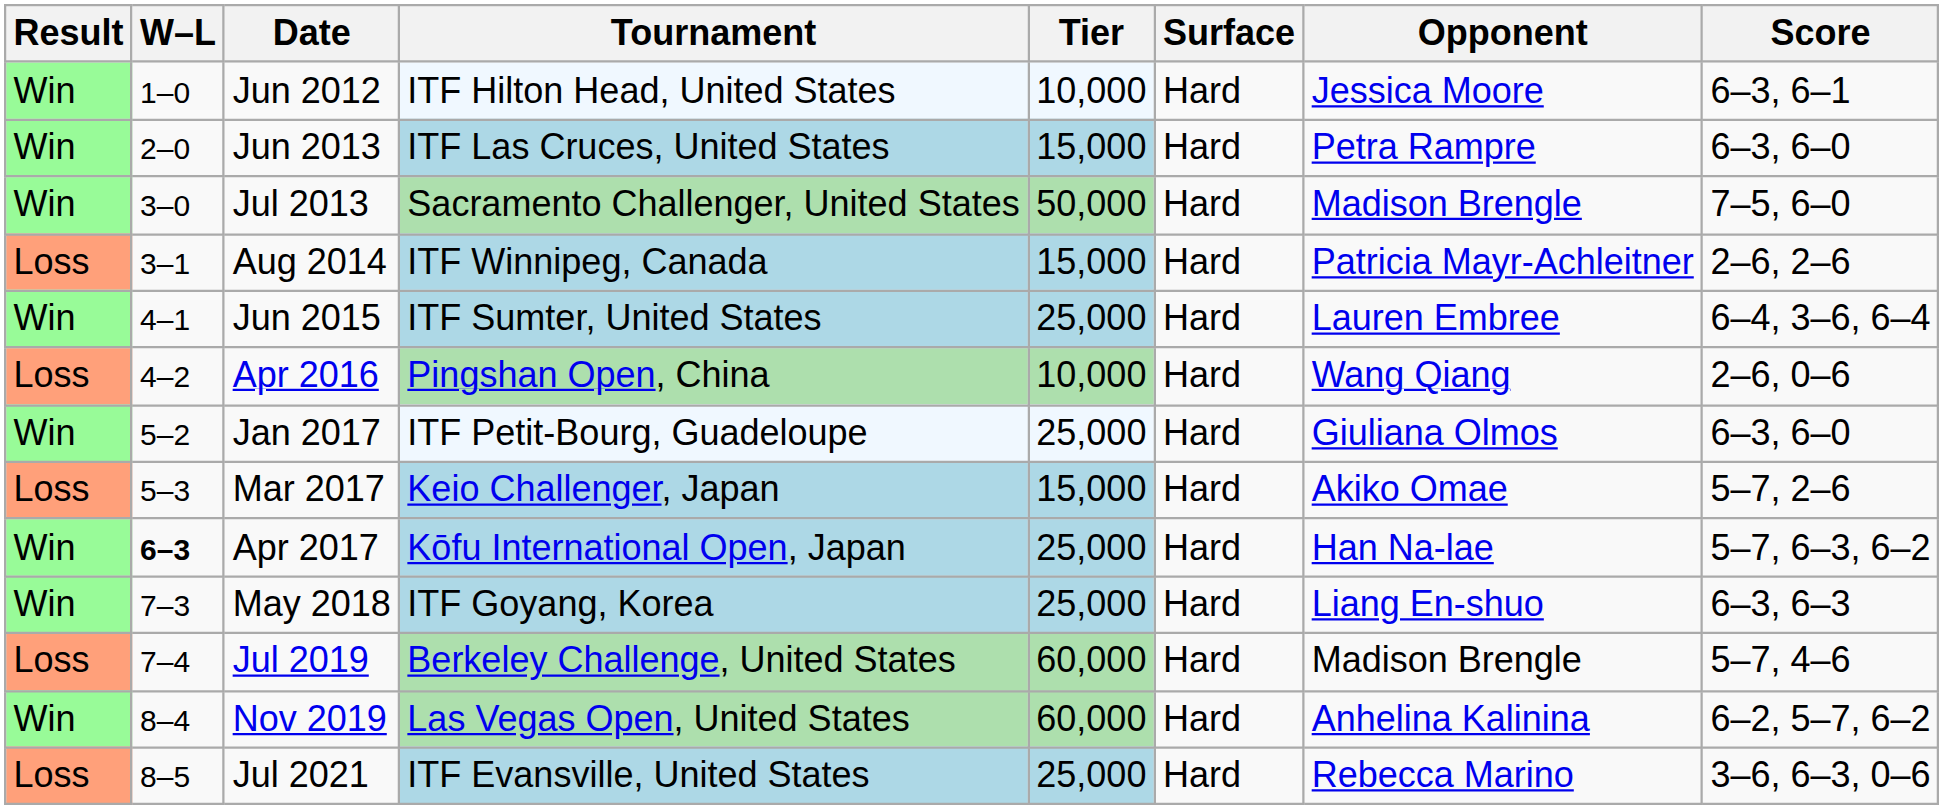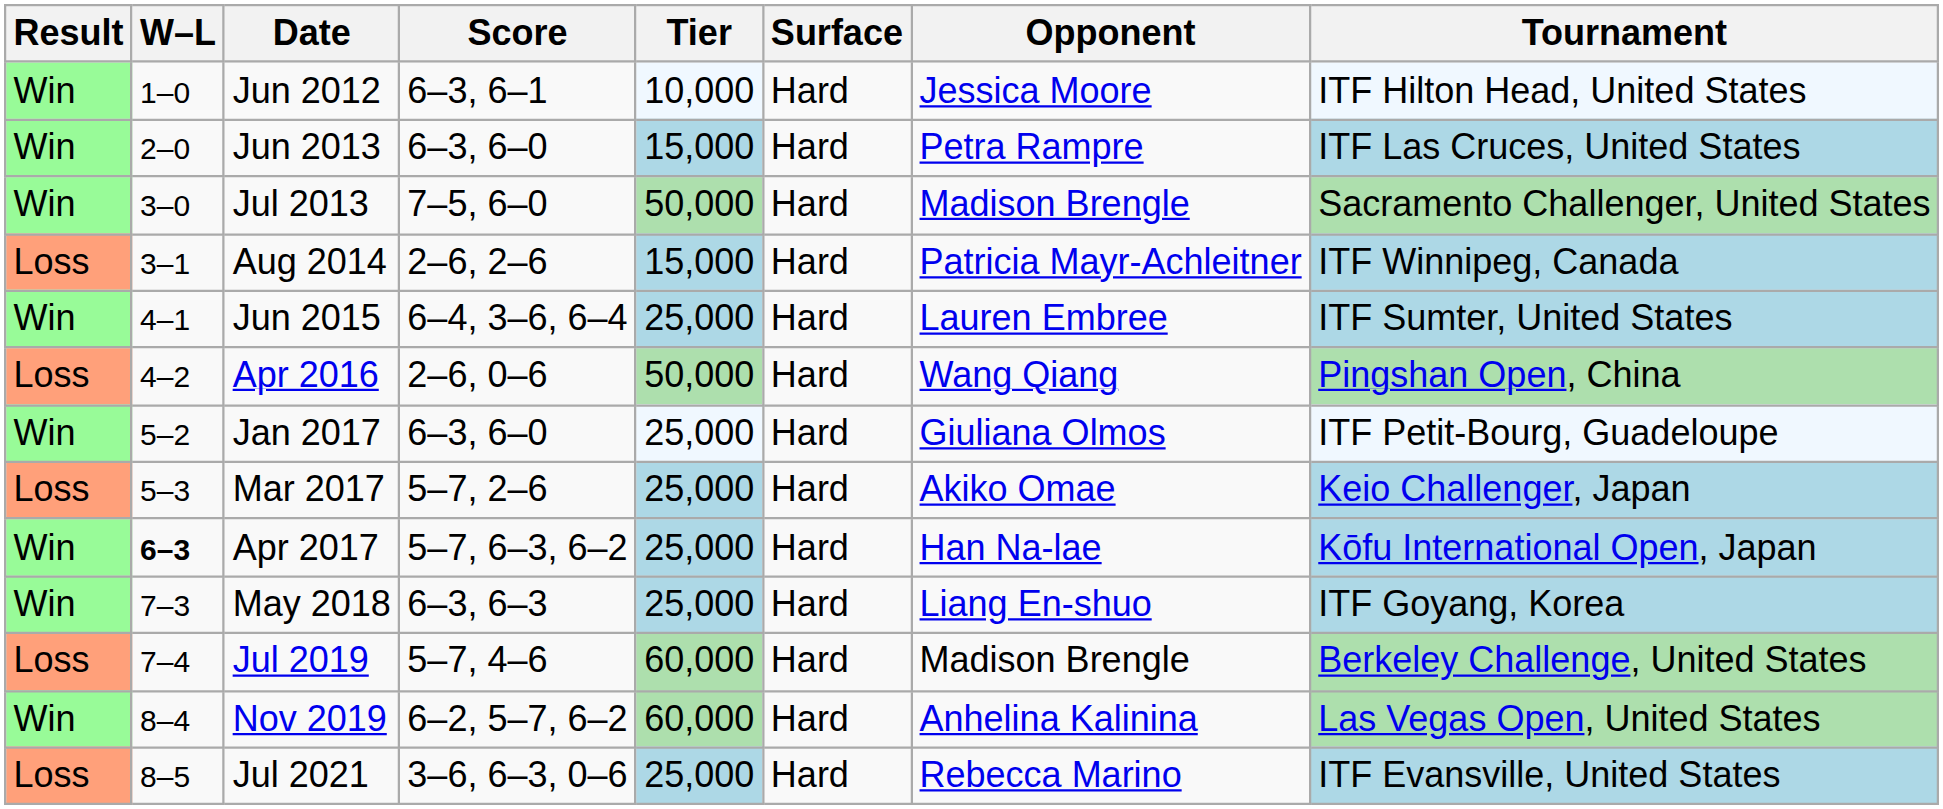columns swapped: Tournament <-> Score
Apr 2016 | Tier: 10,000 -> 50,000
Mar 2017 | Tier: 15,000 -> 25,000
